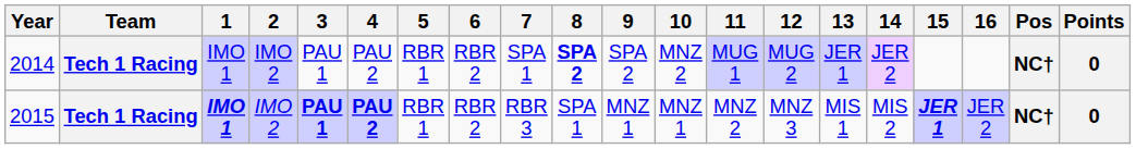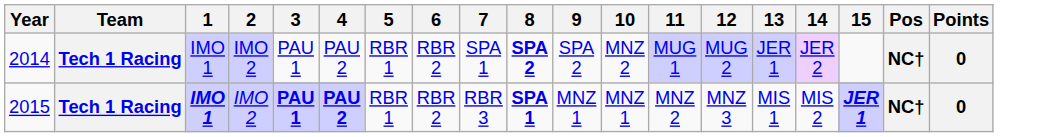- column: 16 | JER 2
2015 | 8: normal -> bold
